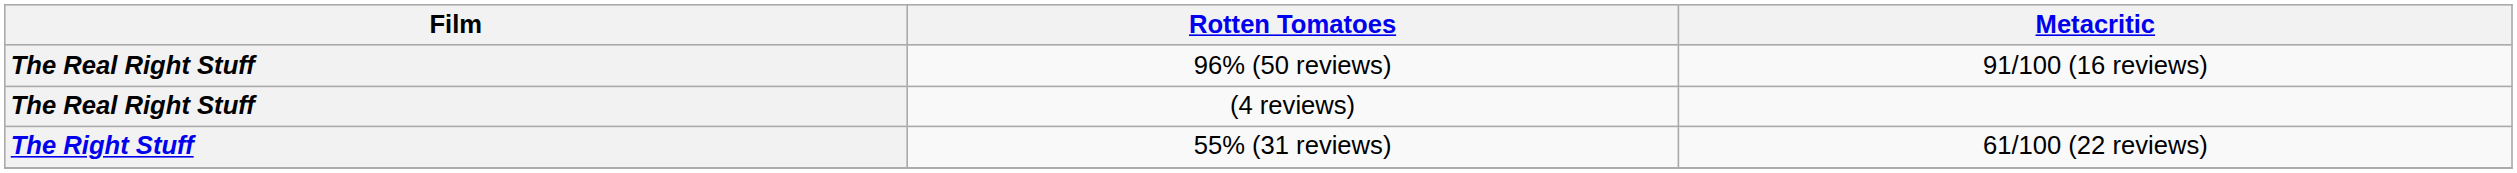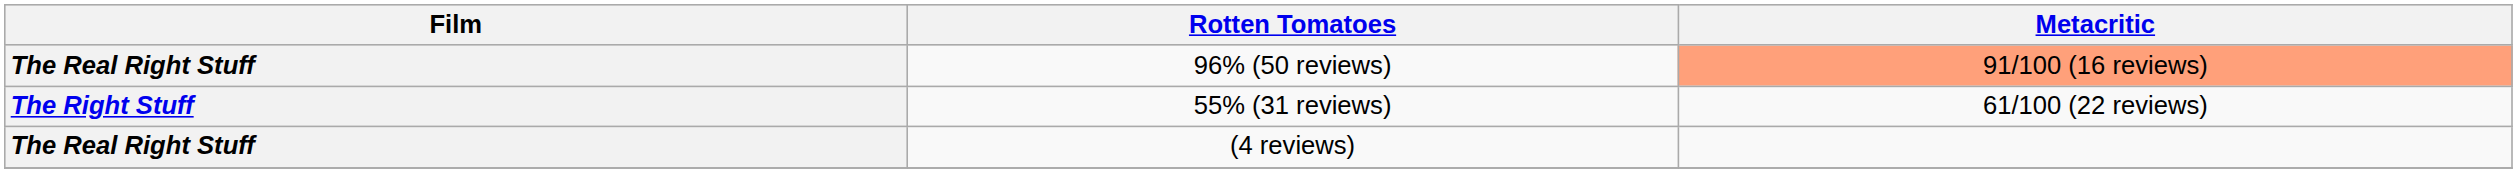96% (50 reviews) | Metacritic: no background -> lightsalmon background
rows swapped: (4 reviews) <-> 55% (31 reviews)
